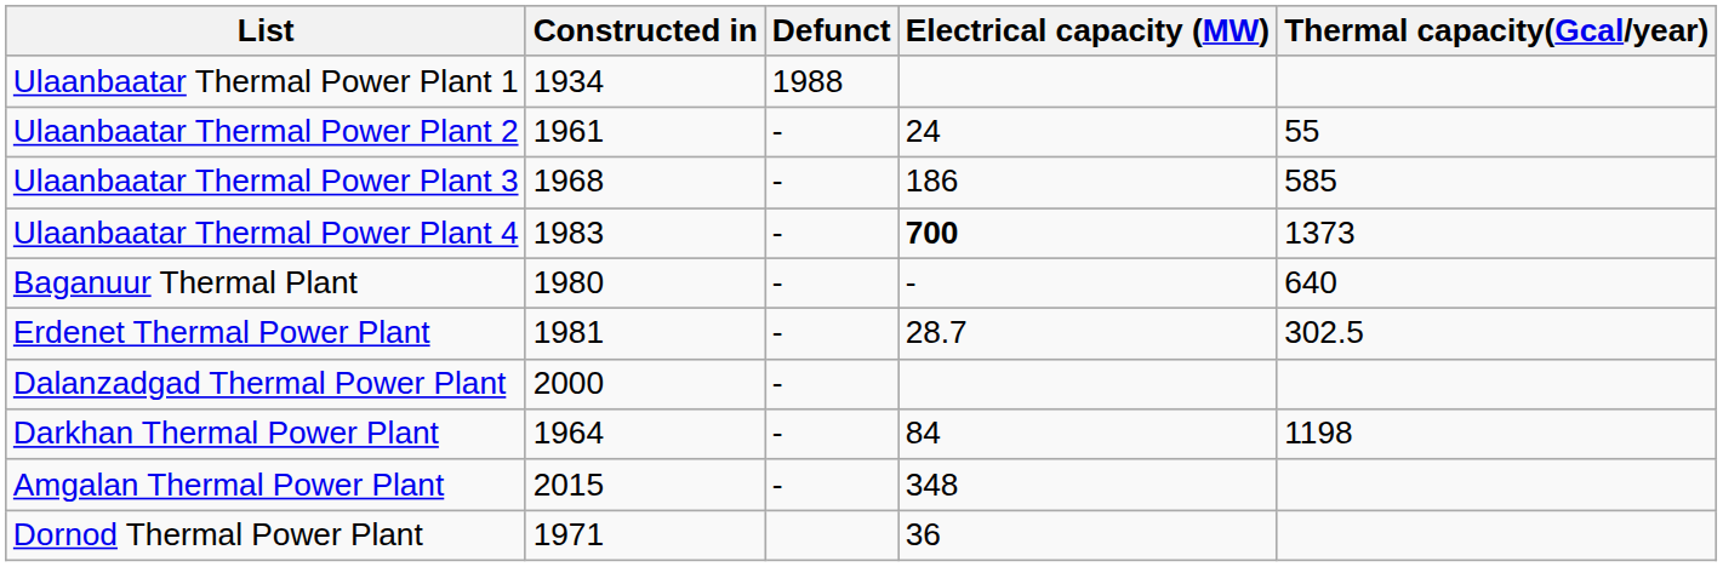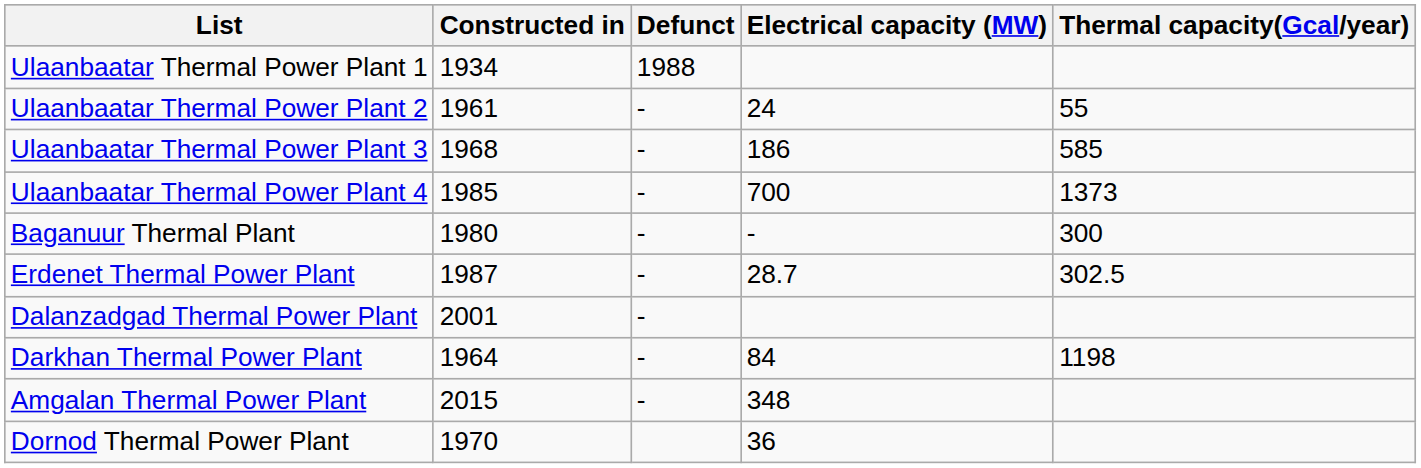Ulaanbaatar Thermal Power Plant 4 | Constructed in: 1983 -> 1985
Ulaanbaatar Thermal Power Plant 4 | Electrical capacity (MW): bold -> normal
Baganuur Thermal Plant | Thermal capacity(Gcal/year): 640 -> 300
Erdenet Thermal Power Plant | Constructed in: 1981 -> 1987
Dalanzadgad Thermal Power Plant | Constructed in: 2000 -> 2001
Dornod Thermal Power Plant | Constructed in: 1971 -> 1970
